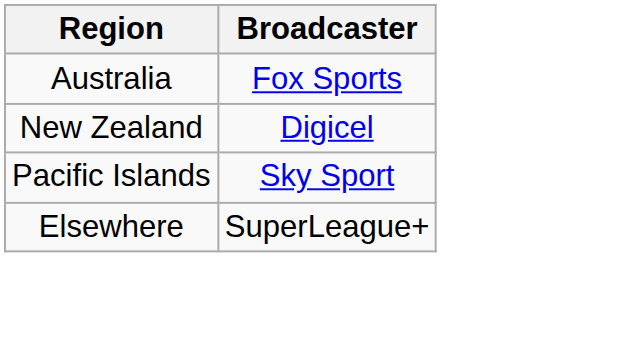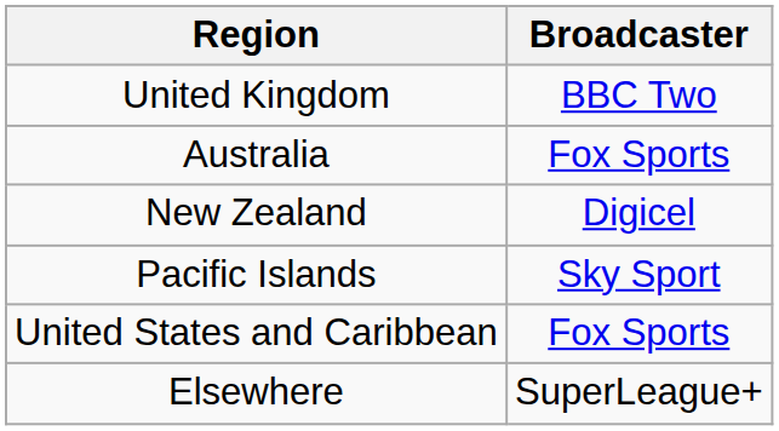+ row: United Kingdom | BBC Two
+ row: United States and Caribbean | Fox Sports
